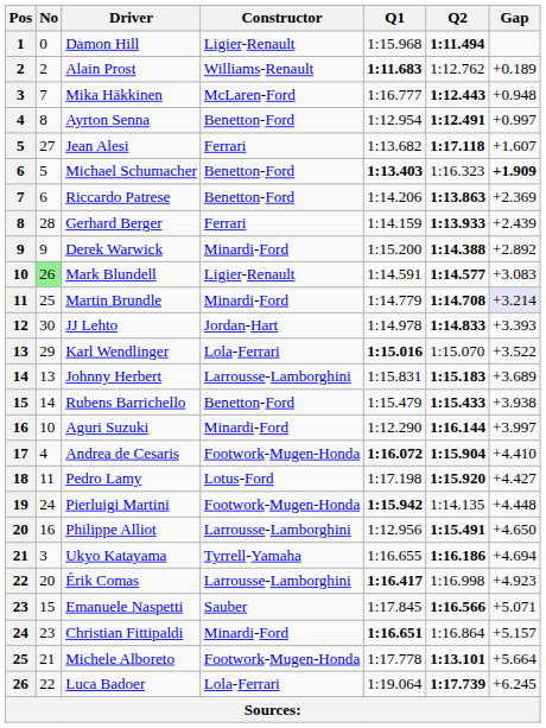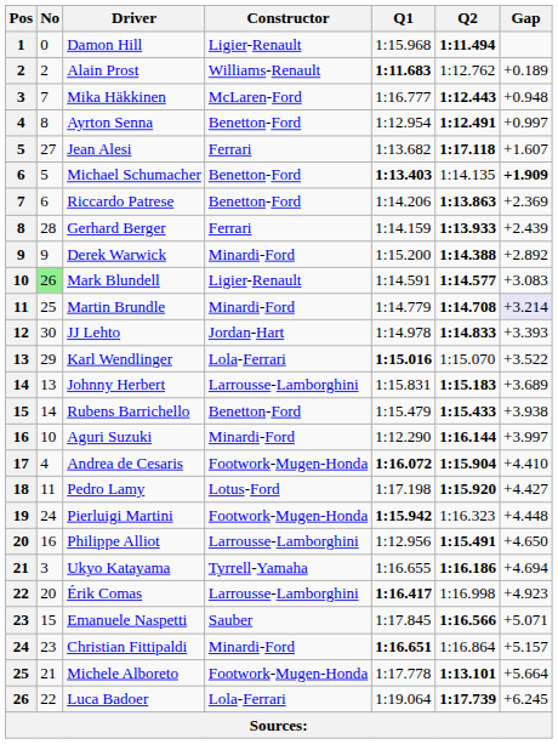Michael Schumacher | Q2: 1:16.323 -> 1:14.135
Pierluigi Martini | Q2: 1:14.135 -> 1:16.323
